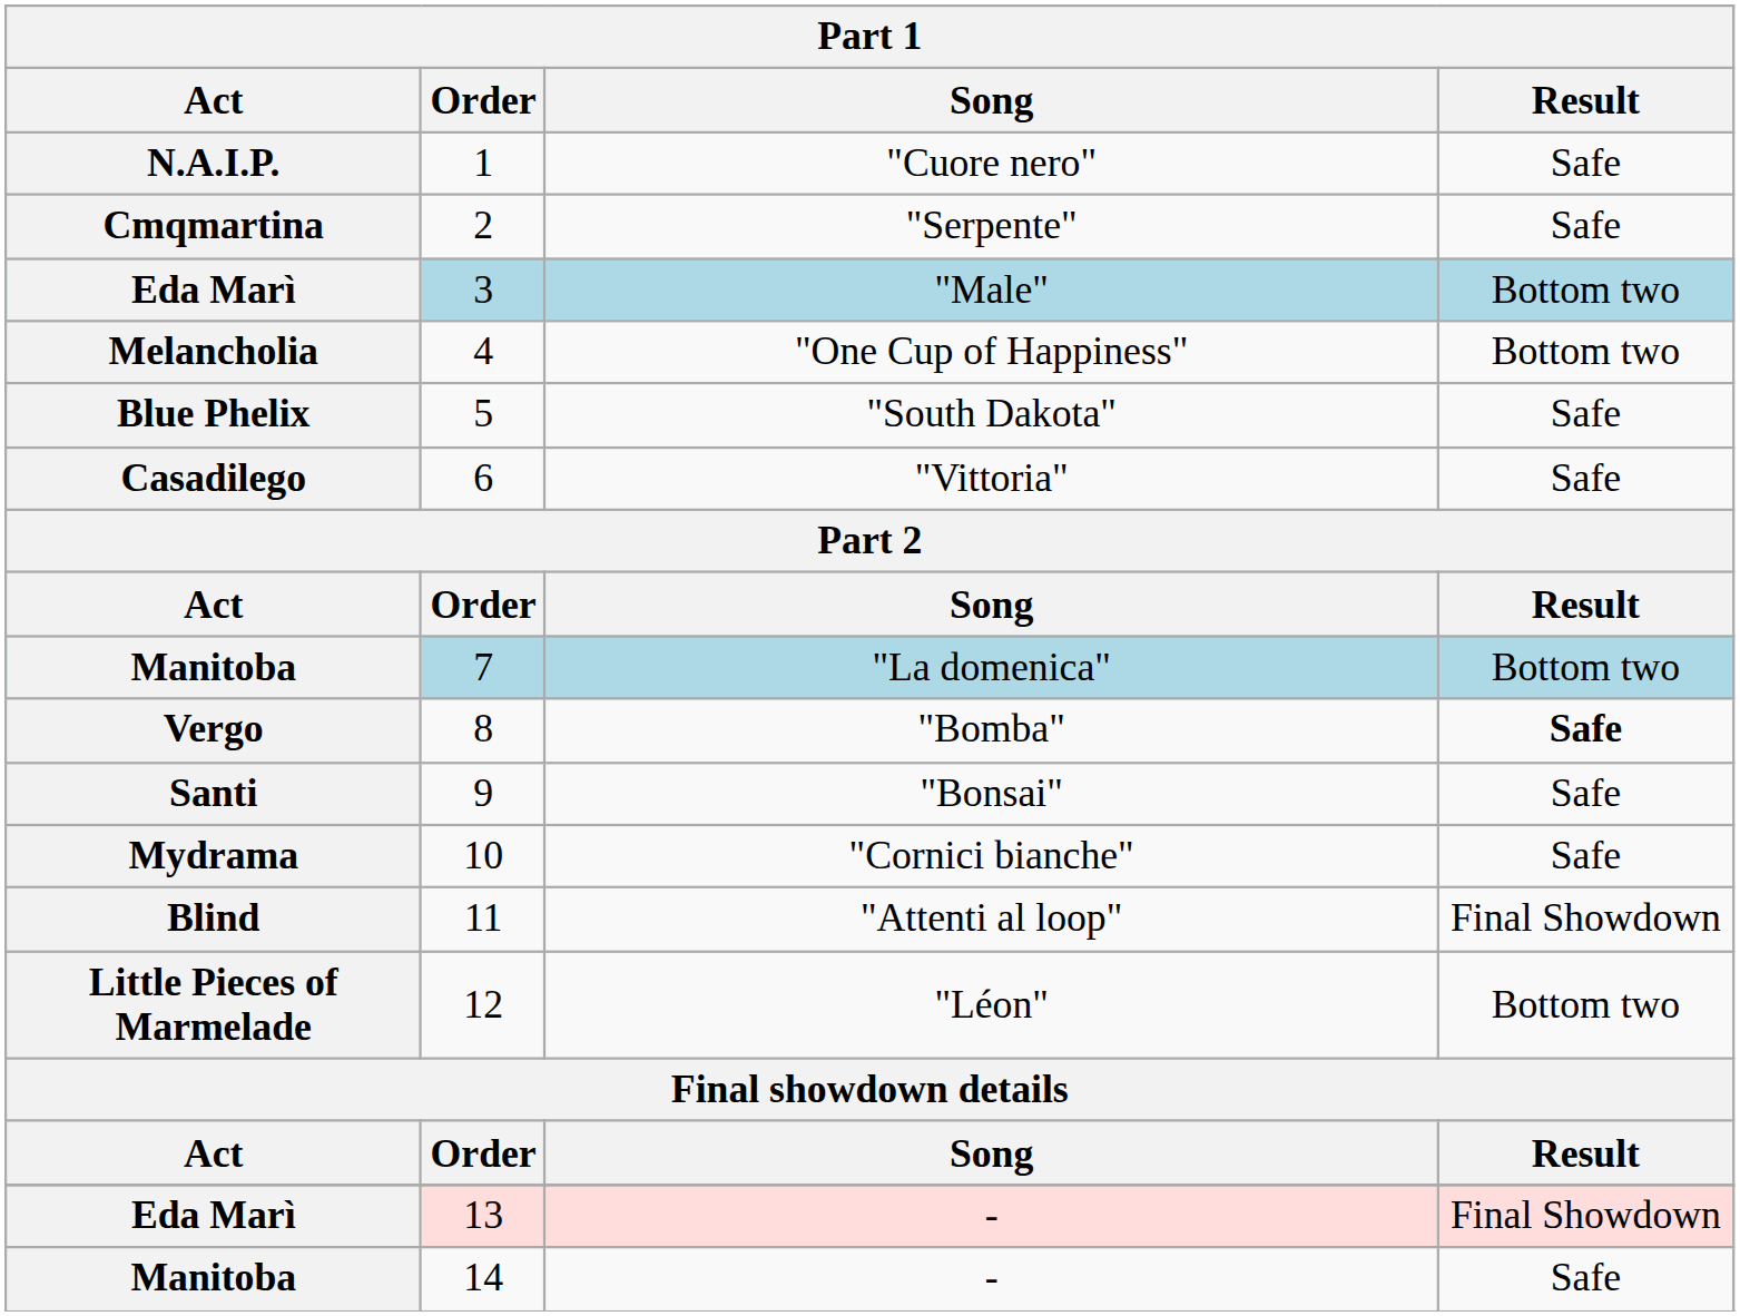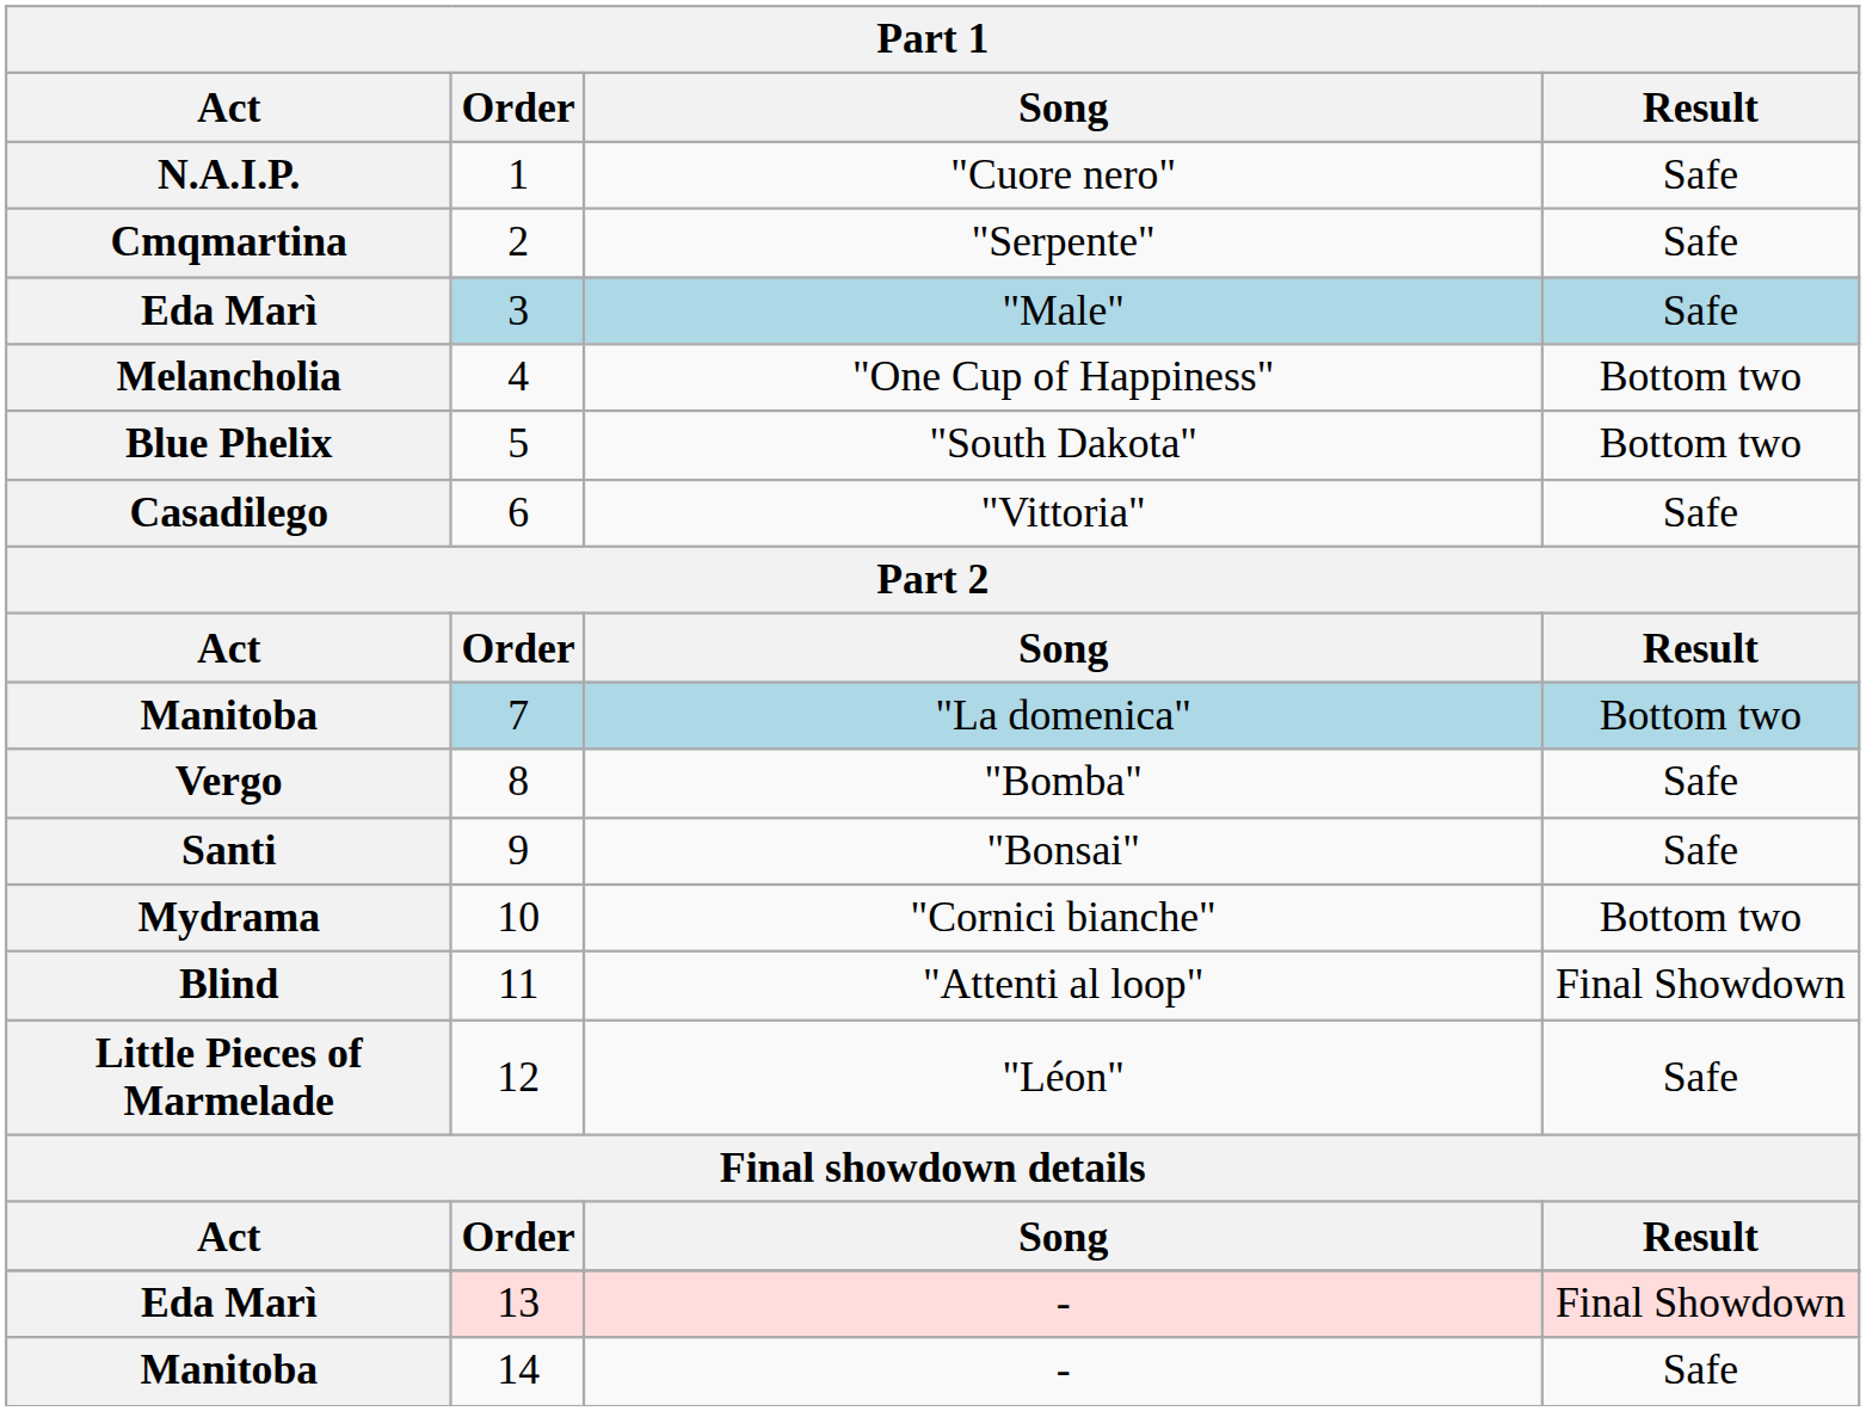"Male" | Result: Bottom two -> Safe
"South Dakota" | Result: Safe -> Bottom two
"Bomba" | Result: bold -> normal
"Cornici bianche" | Result: Safe -> Bottom two
"Léon" | Result: Bottom two -> Safe
